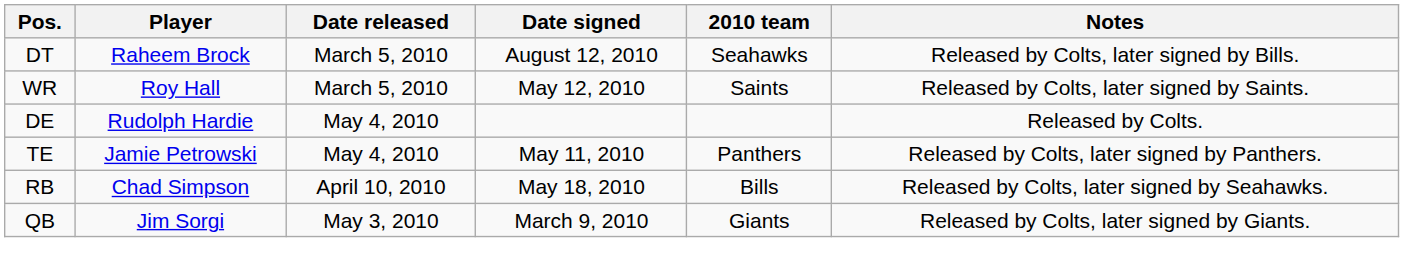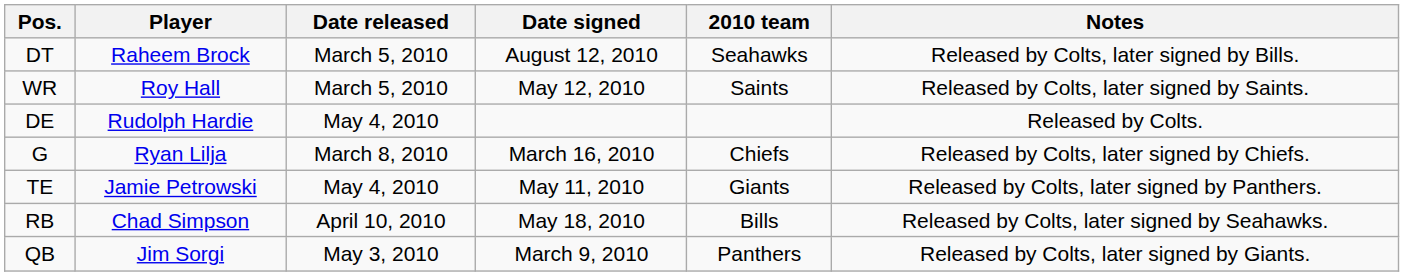+ row: G | Ryan Lilja | March 8, 2010 | March 16, 2010 | Chiefs | Released by Colts, later signed by Chiefs.
TE | 2010 team: Panthers -> Giants
QB | 2010 team: Giants -> Panthers
